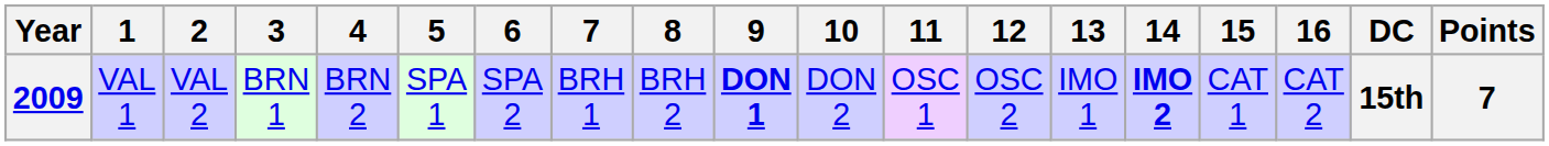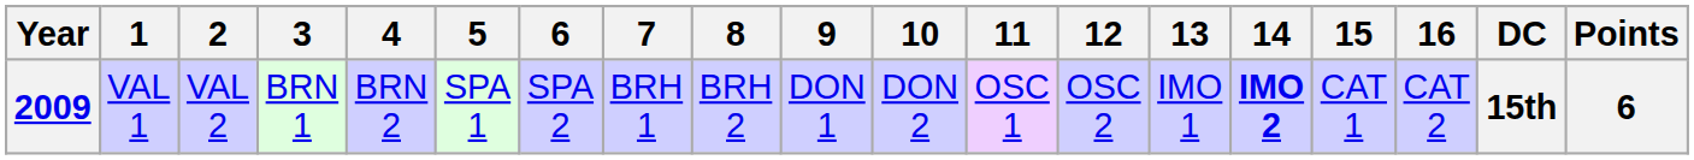2009 | 9: bold -> normal
2009 | Points: 7 -> 6
